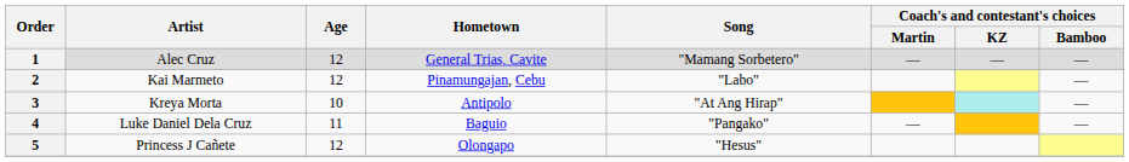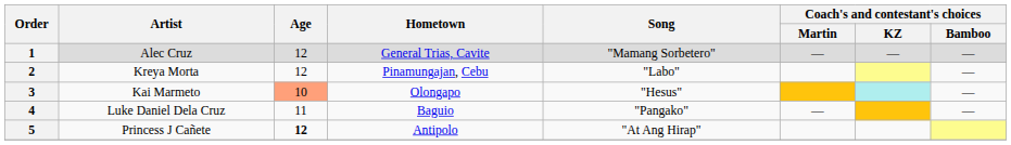2 | Artist: Kai Marmeto -> Kreya Morta
3 | Artist: Kreya Morta -> Kai Marmeto
3 | Age: no background -> lightsalmon background
3 | Hometown: Antipolo -> Olongapo
3 | Song: "At Ang Hirap" -> "Hesus"
5 | Age: normal -> bold
5 | Hometown: Olongapo -> Antipolo
5 | Song: "Hesus" -> "At Ang Hirap"
